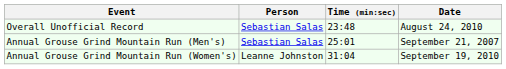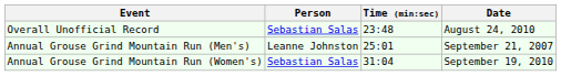Annual Grouse Grind Mountain Run (Men's) | Person: Sebastian Salas -> Leanne Johnston
Annual Grouse Grind Mountain Run (Women's) | Person: Leanne Johnston -> Sebastian Salas
